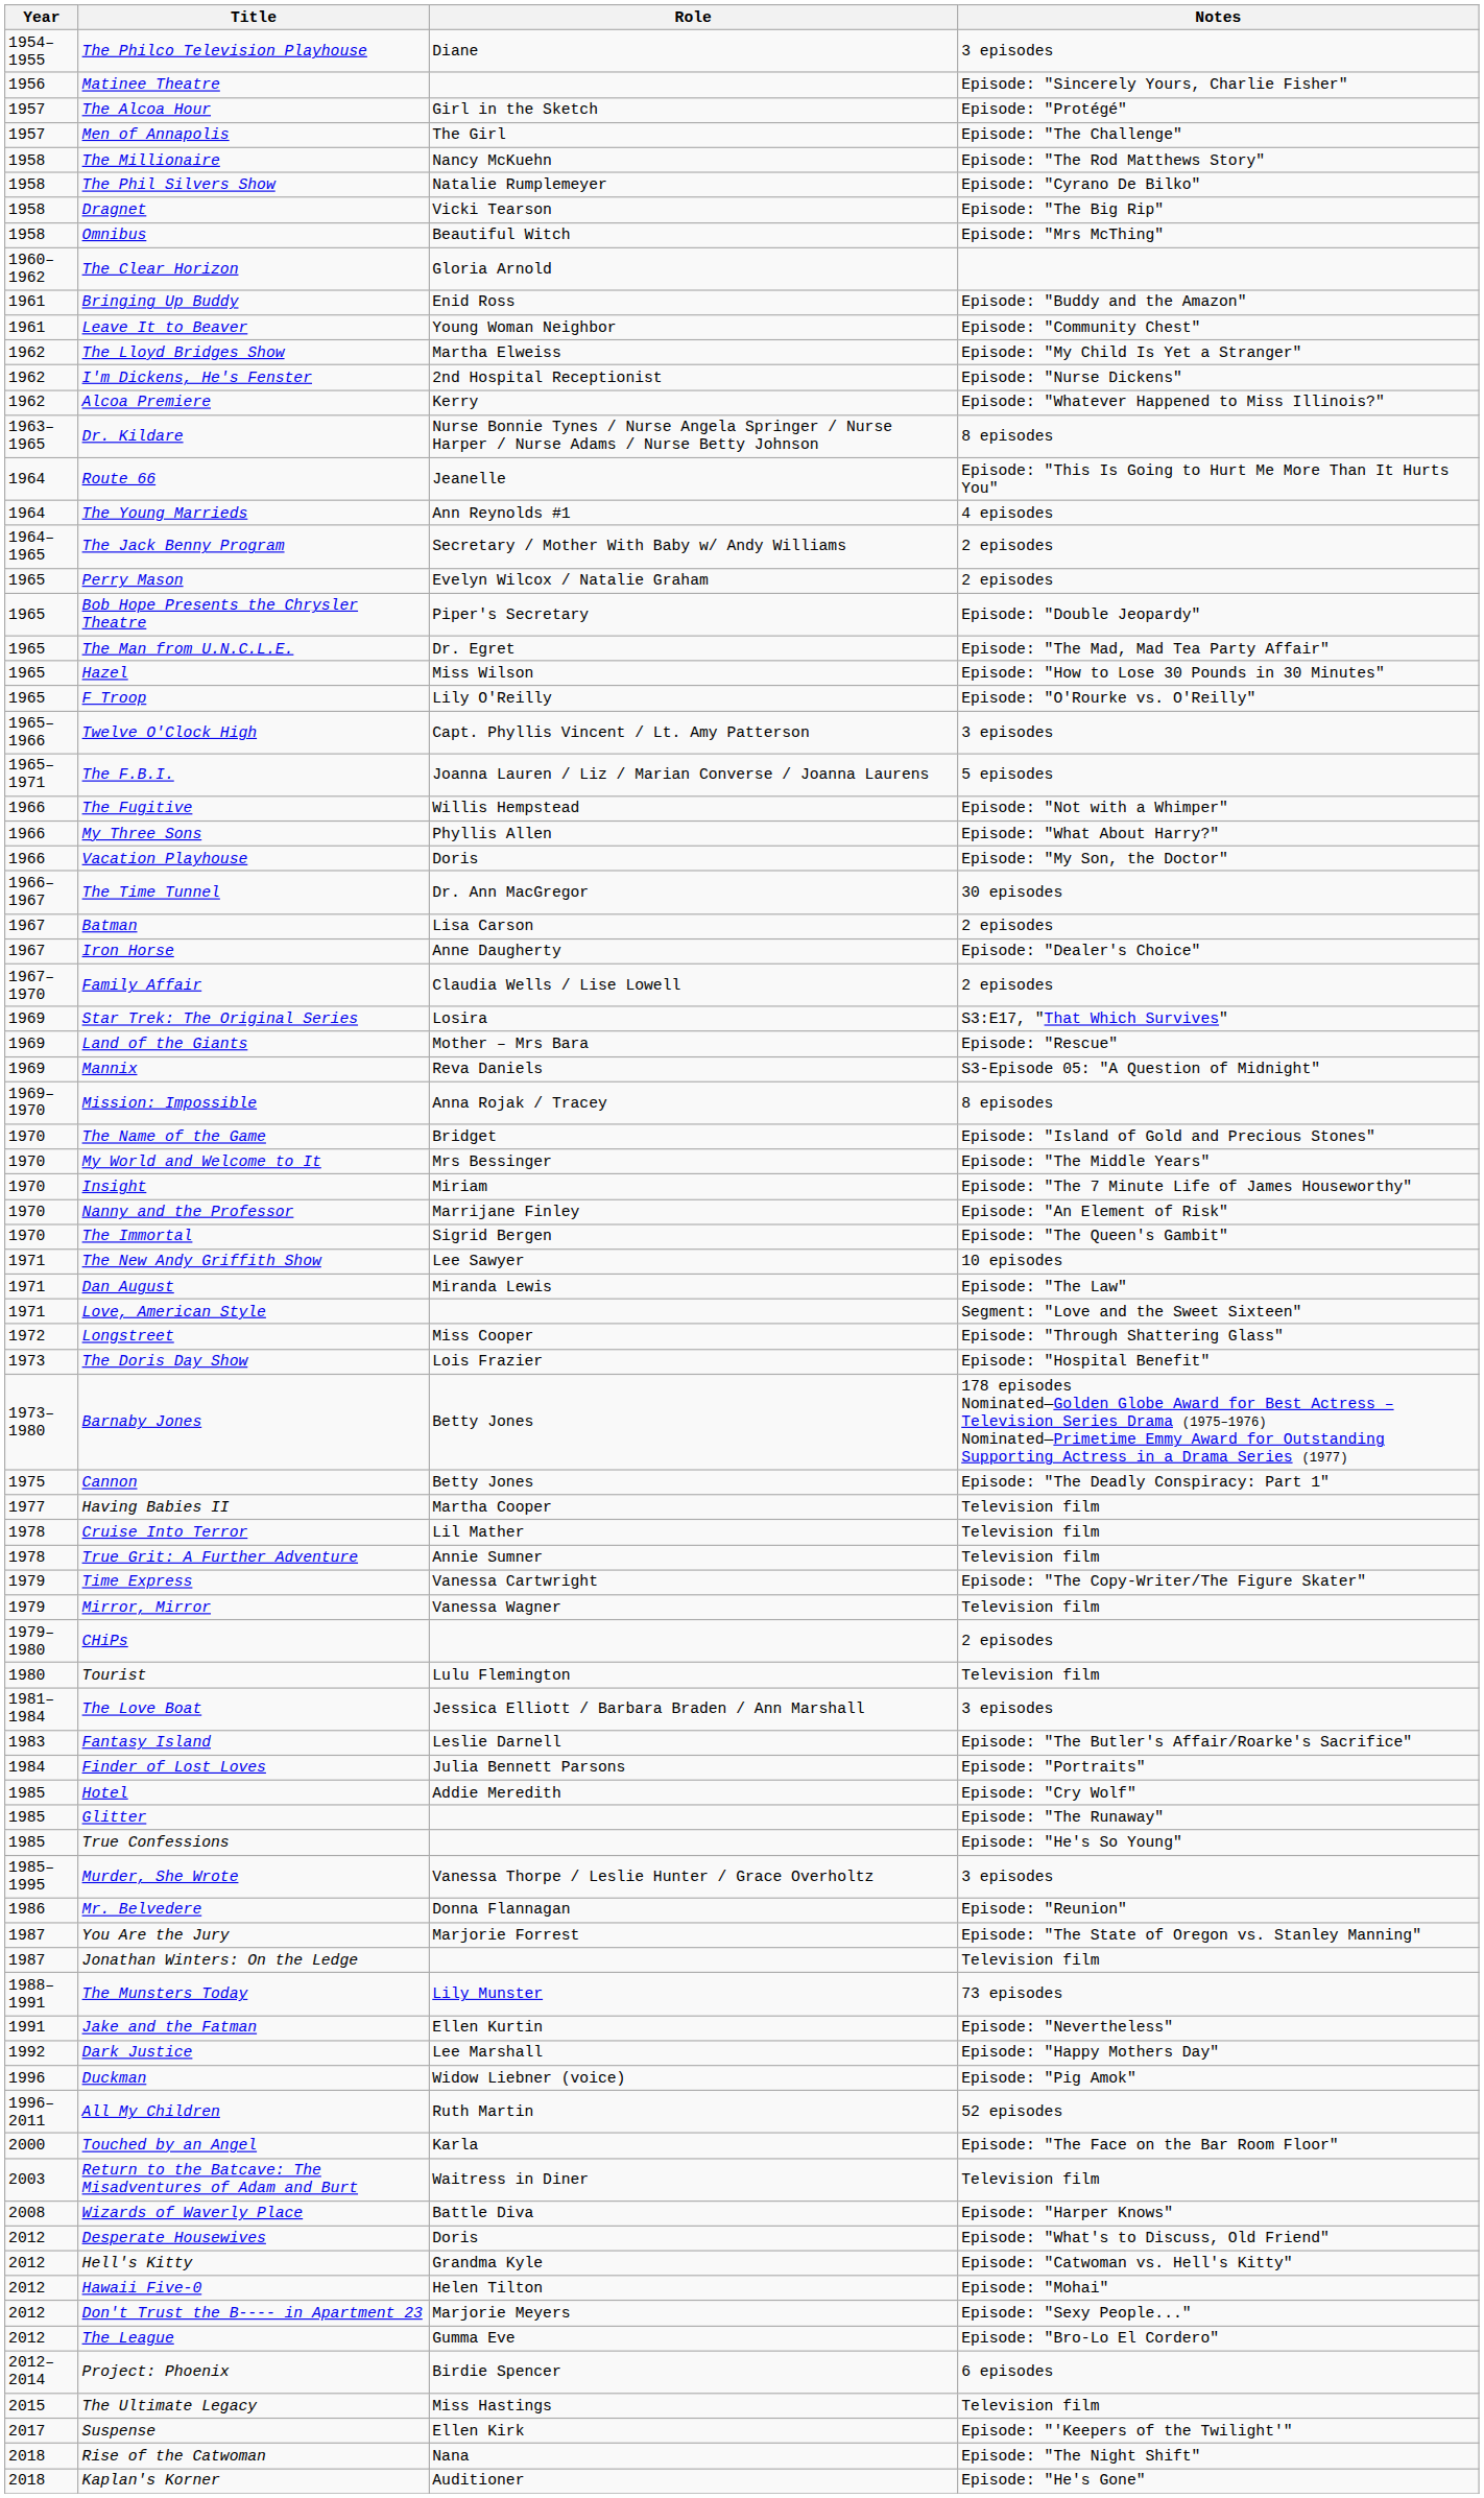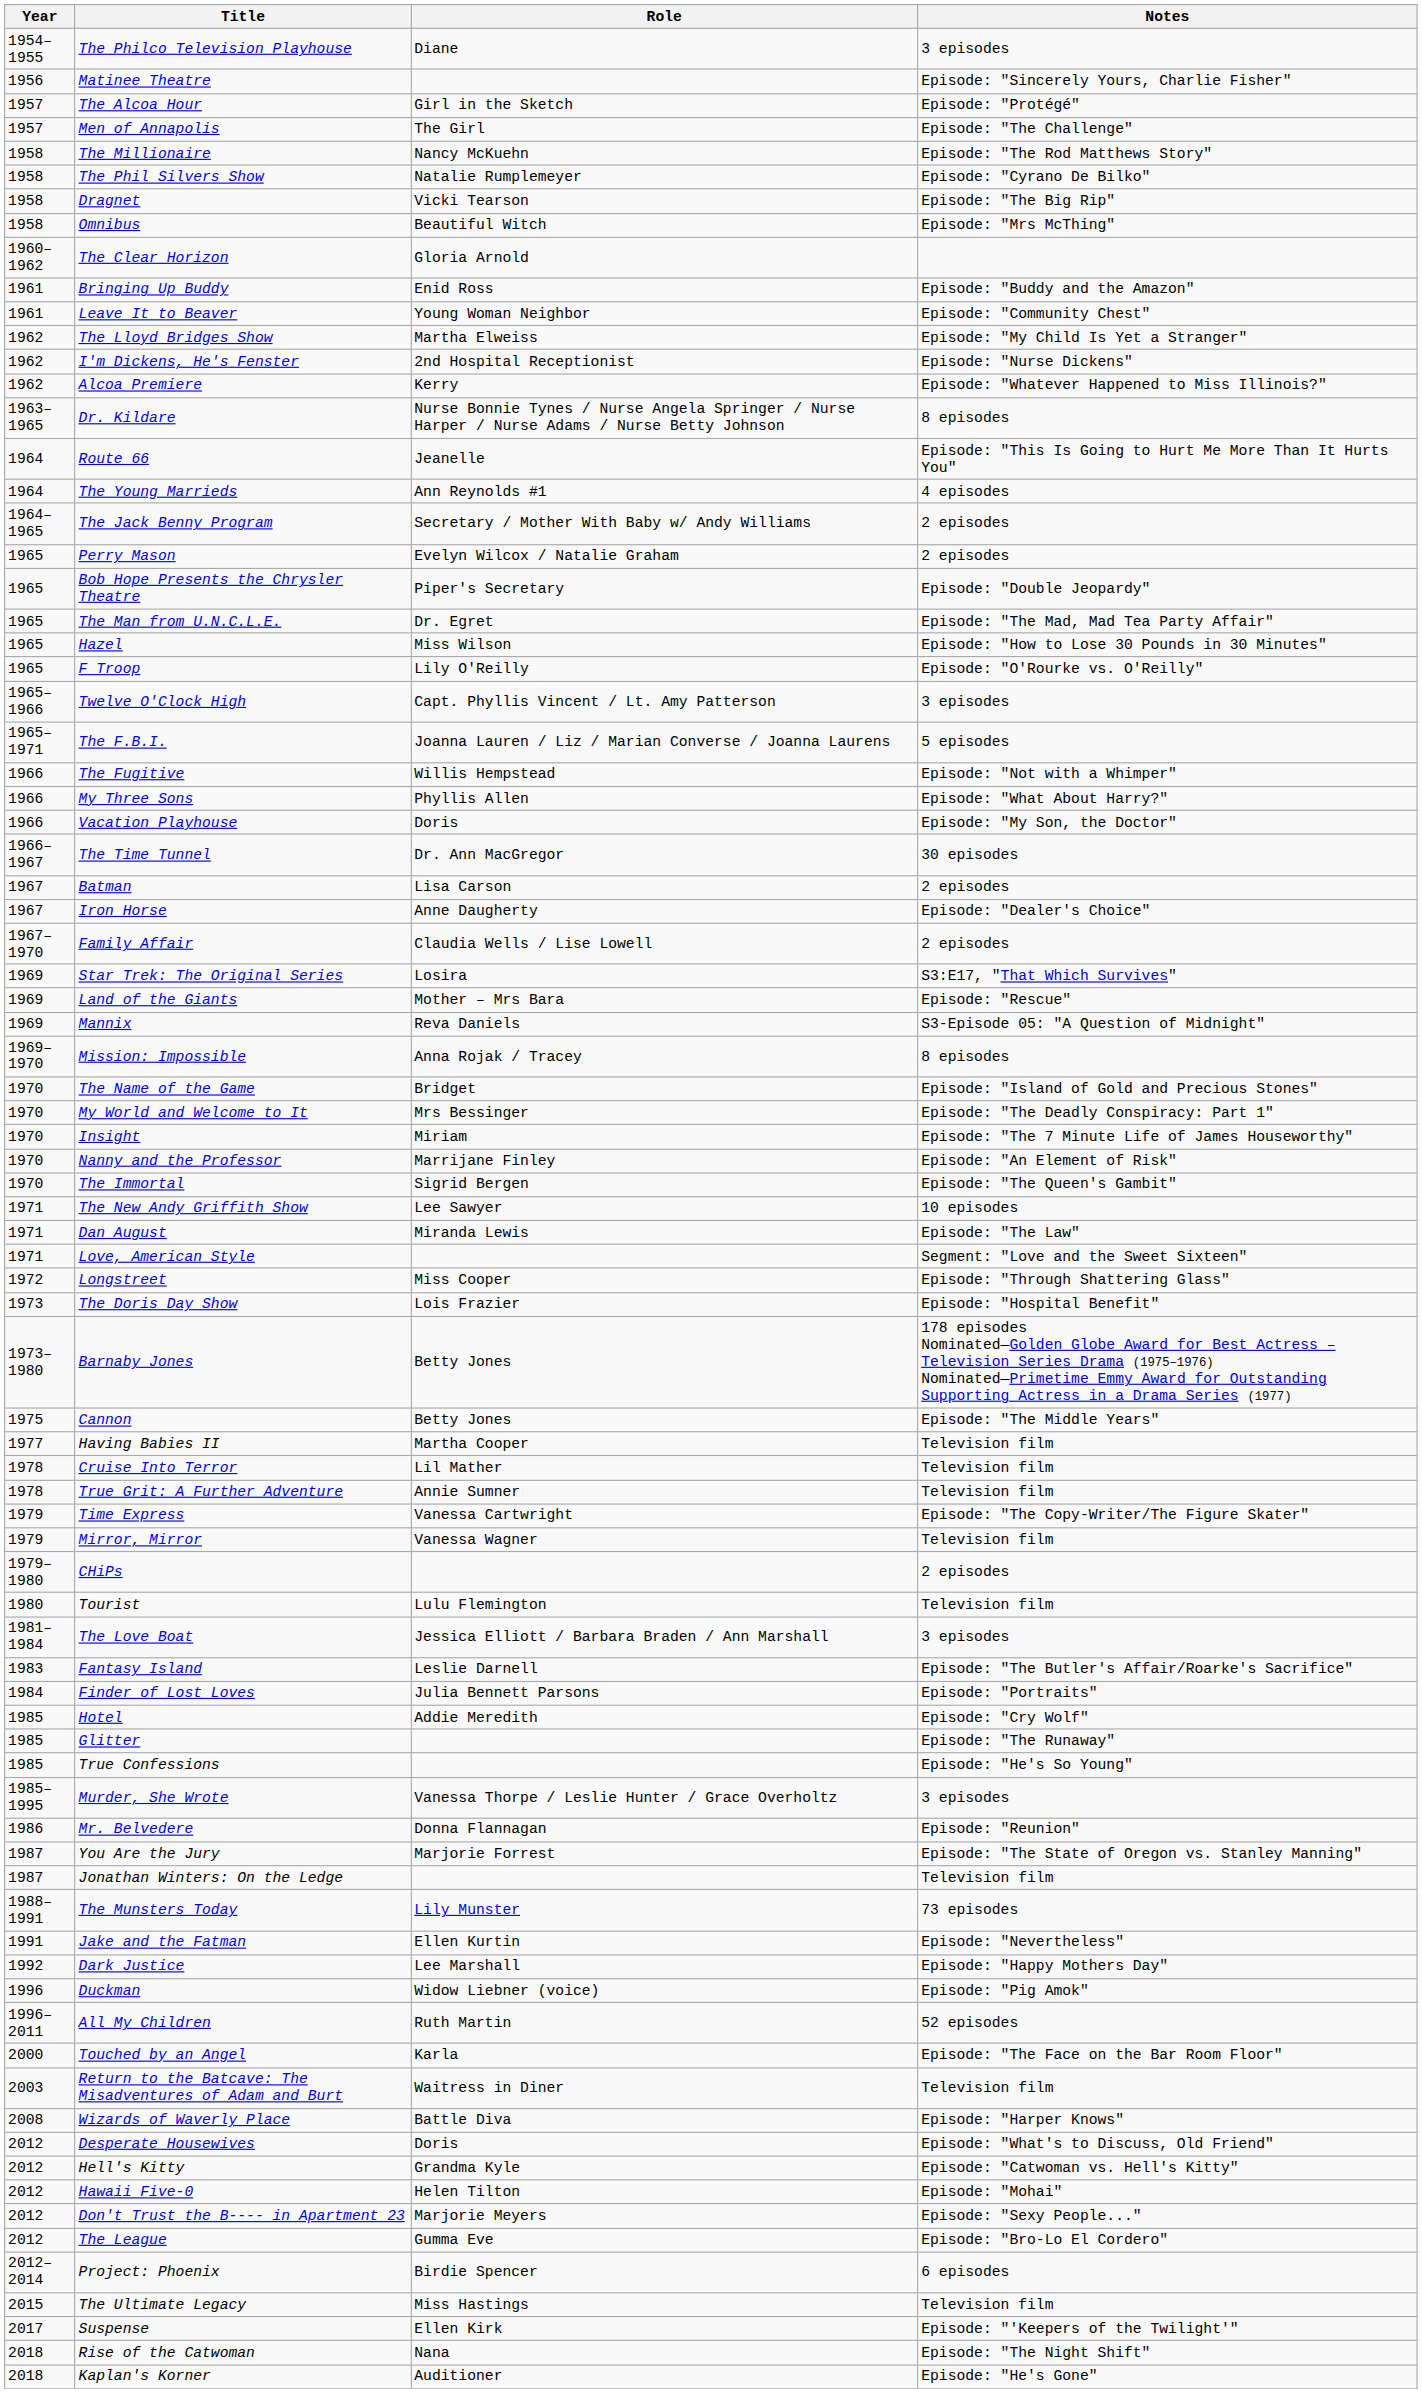My World and Welcome to It | Notes: Episode: "The Middle Years" -> Episode: "The Deadly Conspiracy: Part 1"
Cannon | Notes: Episode: "The Deadly Conspiracy: Part 1" -> Episode: "The Middle Years"
